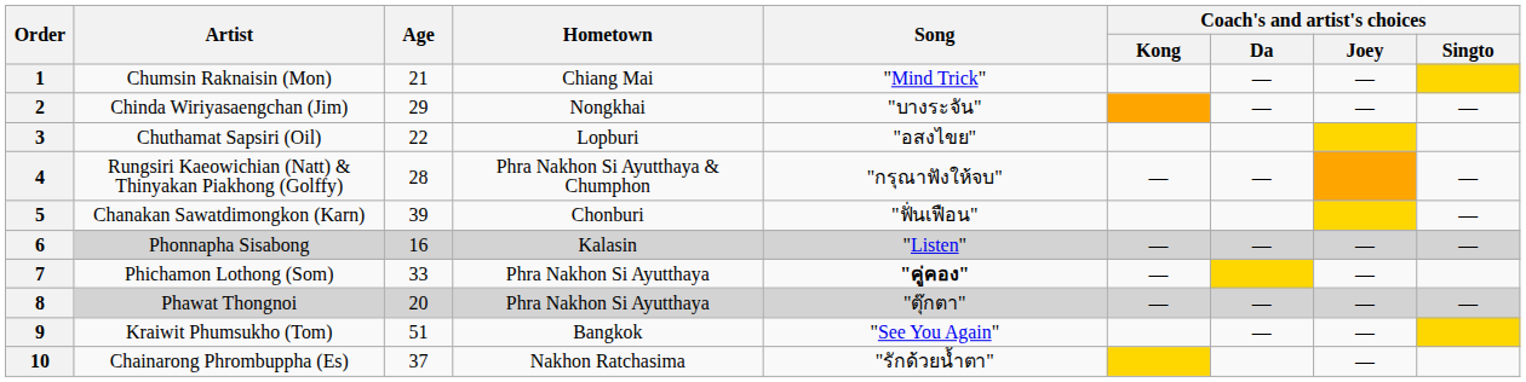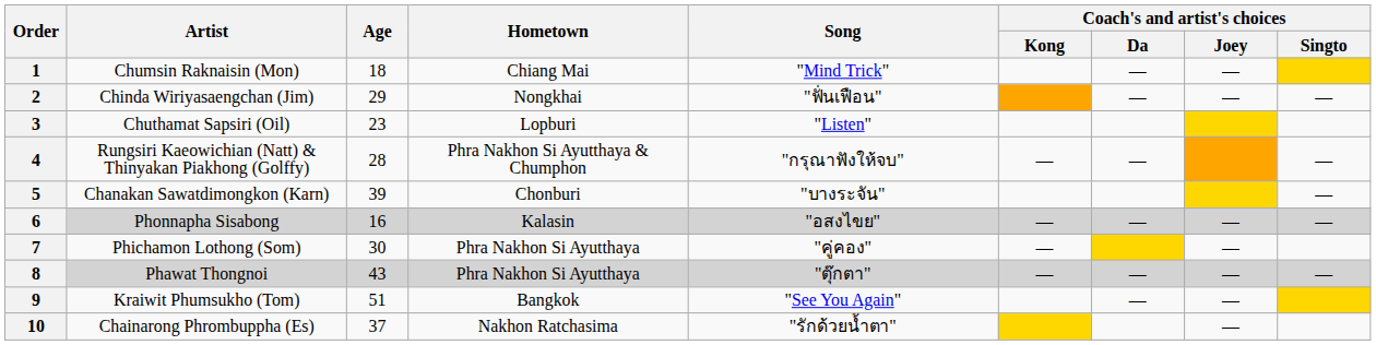1 | Age: 21 -> 18
2 | Song: "บางระจัน" -> "ฟั่นเฟือน"
3 | Age: 22 -> 23
3 | Song: "อสงไขย" -> "Listen"
5 | Song: "ฟั่นเฟือน" -> "บางระจัน"
6 | Song: "Listen" -> "อสงไขย"
7 | Age: 33 -> 30
7 | Song: bold -> normal
8 | Age: 20 -> 43
